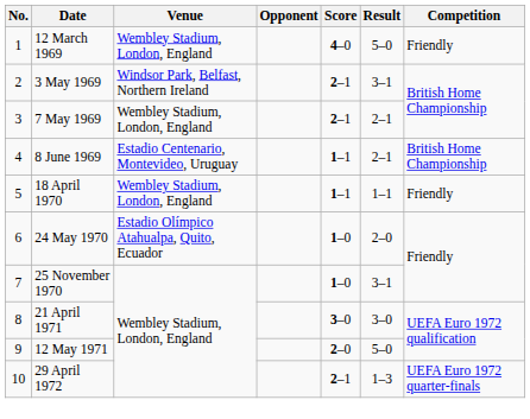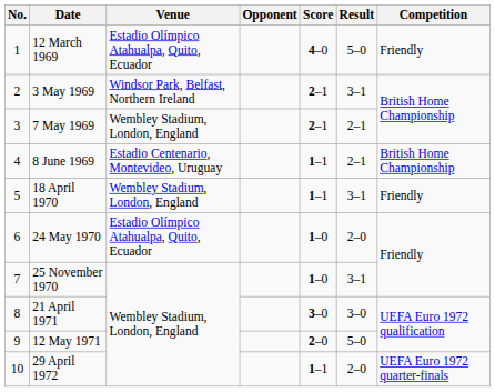12 March 1969 | Venue: Wembley Stadium, London, England -> Estadio Olímpico Atahualpa, Quito, Ecuador
18 April 1970 | Result: 1–1 -> 3–1
29 April 1972 | Score: 2–1 -> 1–1
29 April 1972 | Result: 1–3 -> 2–0
